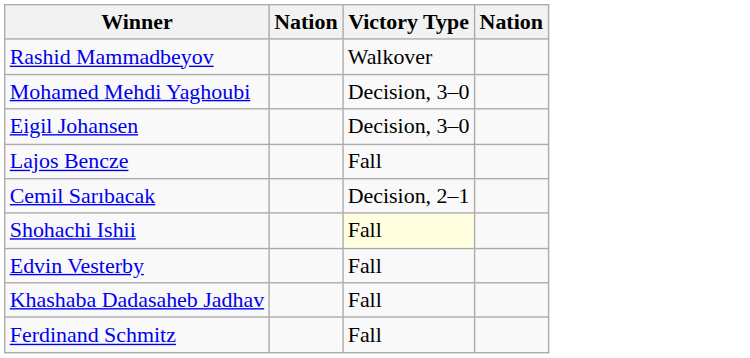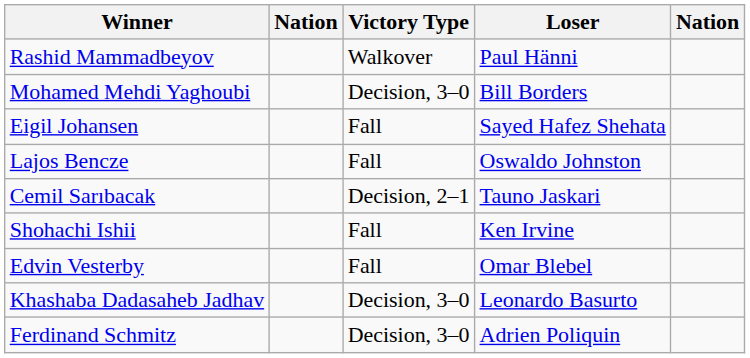+ column: Loser | Paul Hänni | Bill Borders | Sayed Hafez Shehata | Oswaldo Johnston | Tauno Jaskari | Ken Irvine | Omar Blebel | Leonardo Basurto | Adrien Poliquin
Eigil Johansen | Victory Type: Decision, 3–0 -> Fall
Shohachi Ishii | Victory Type: lightyellow background -> no background
Khashaba Dadasaheb Jadhav | Victory Type: Fall -> Decision, 3–0
Ferdinand Schmitz | Victory Type: Fall -> Decision, 3–0
